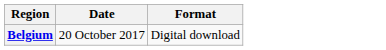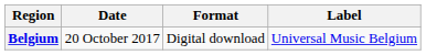+ column: Label | Universal Music Belgium
